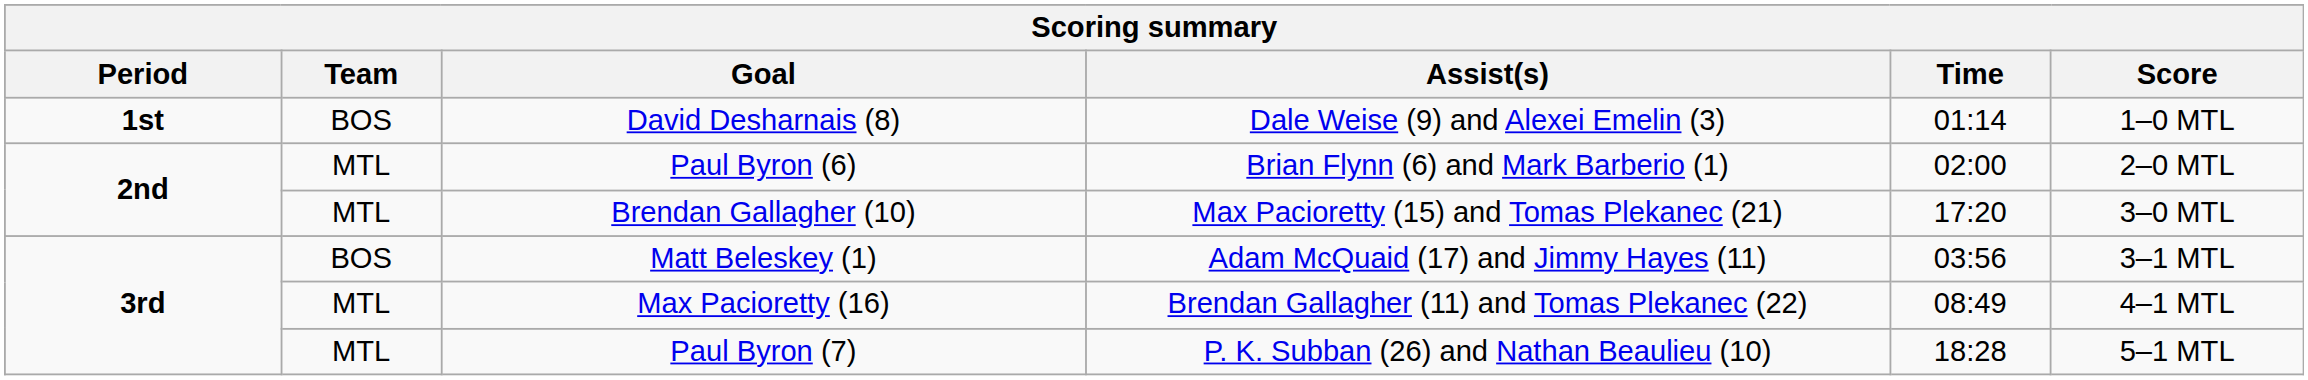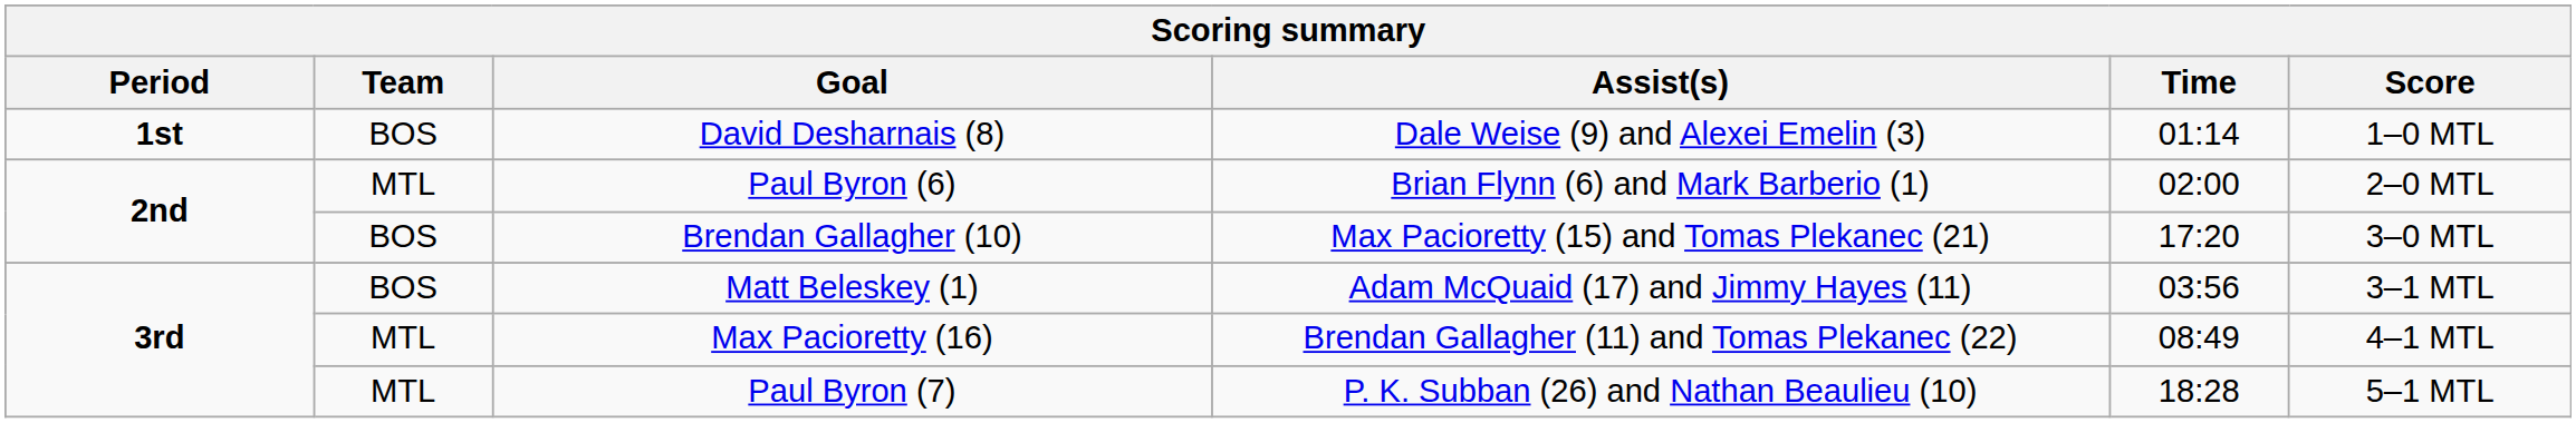Brendan Gallagher (10) | Team: MTL -> BOS
